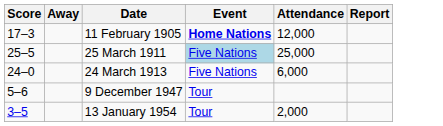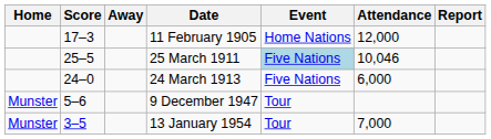+ column: Home | Munster | Munster
11 February 1905 | Event: bold -> normal
25 March 1911 | Attendance: 25,000 -> 10,046
13 January 1954 | Attendance: 2,000 -> 7,000
